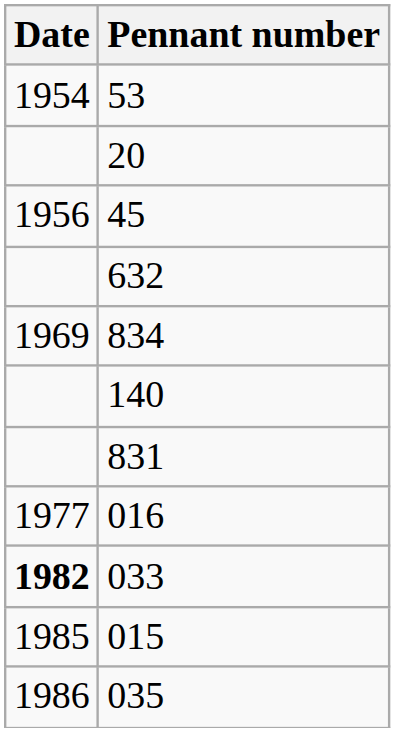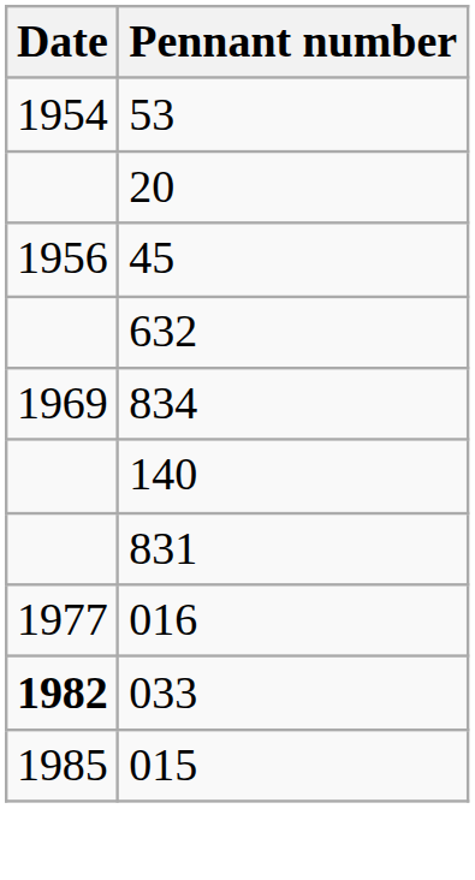- row: 1986 | 035
